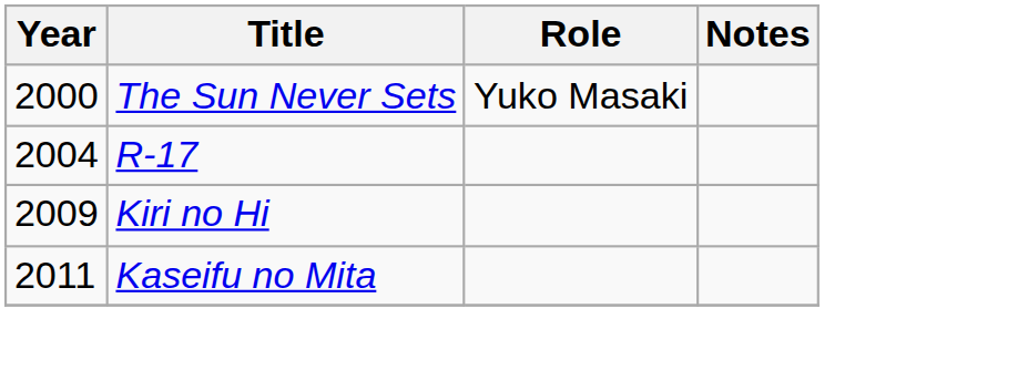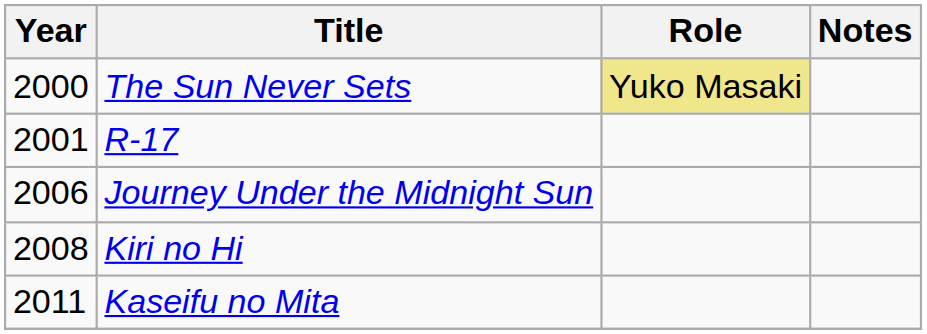The Sun Never Sets | Role: no background -> khaki background
R-17 | Year: 2004 -> 2001
+ row: 2006 | Journey Under the Midnight Sun
Kiri no Hi | Year: 2009 -> 2008
